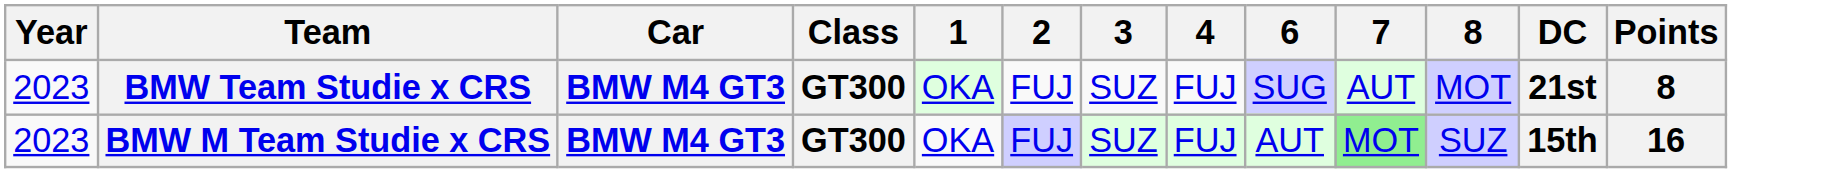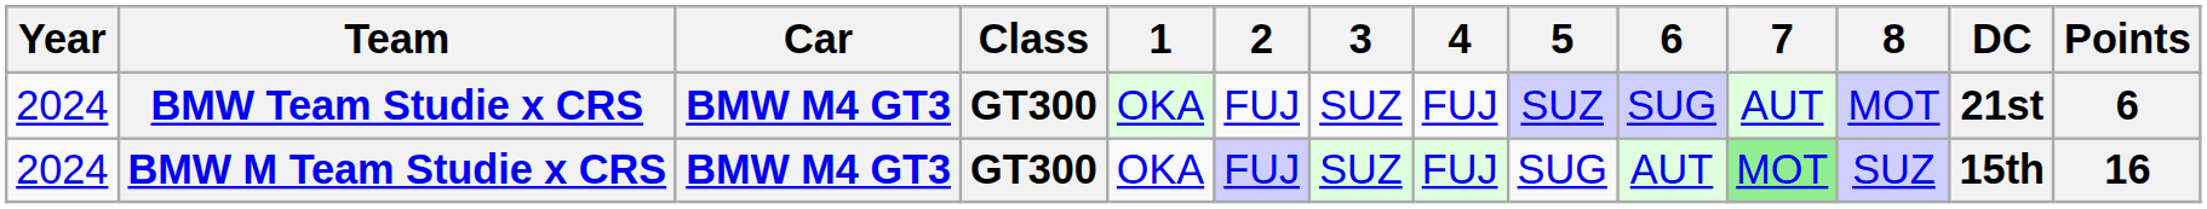+ column: 5 | SUZ | SUG
BMW Team Studie x CRS | Year: 2023 -> 2024
BMW Team Studie x CRS | Points: 8 -> 6
BMW M Team Studie x CRS | Year: 2023 -> 2024
